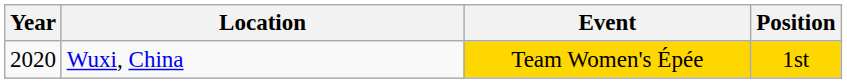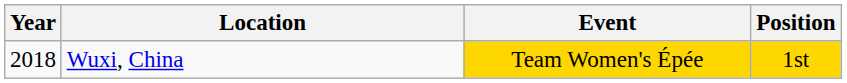Wuxi, China | Year: 2020 -> 2018
